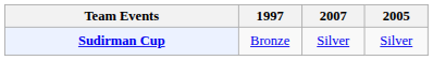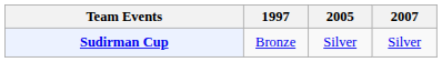columns swapped: 2005 <-> 2007
